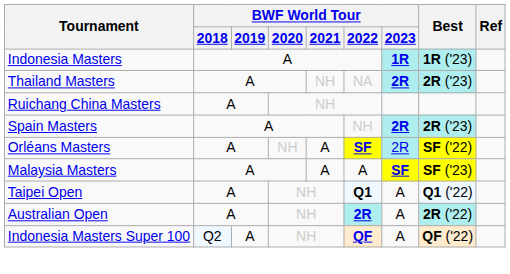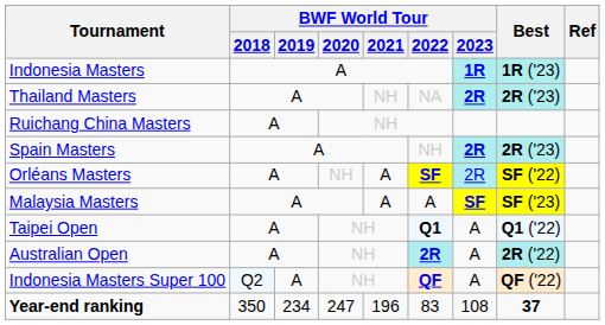+ row: Year-end ranking | 350 | 234 | 247 | 196 | 83 | 108 | 37
